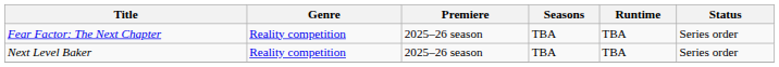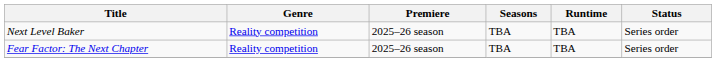rows swapped: Fear Factor: The Next Chapter <-> Next Level Baker
